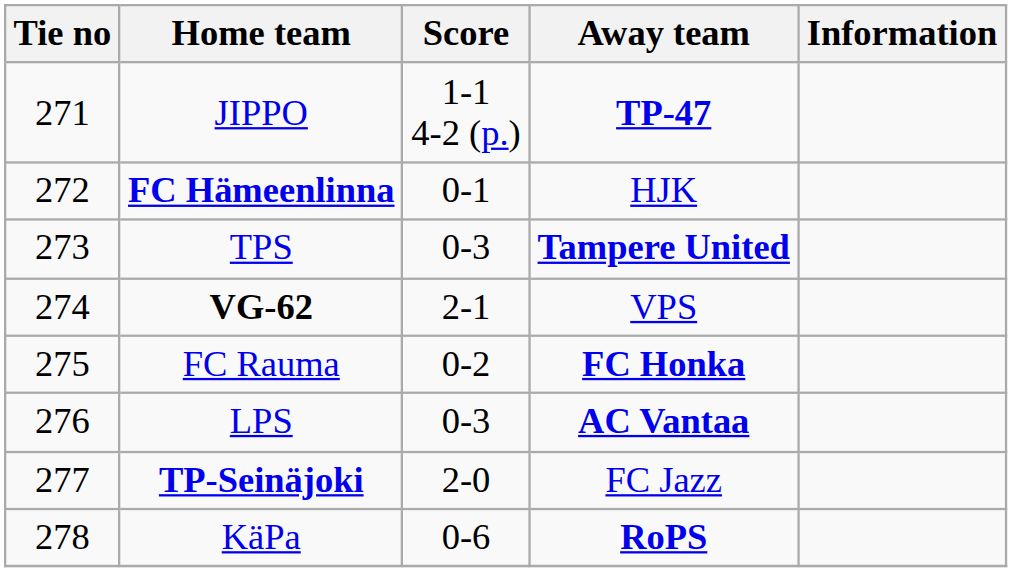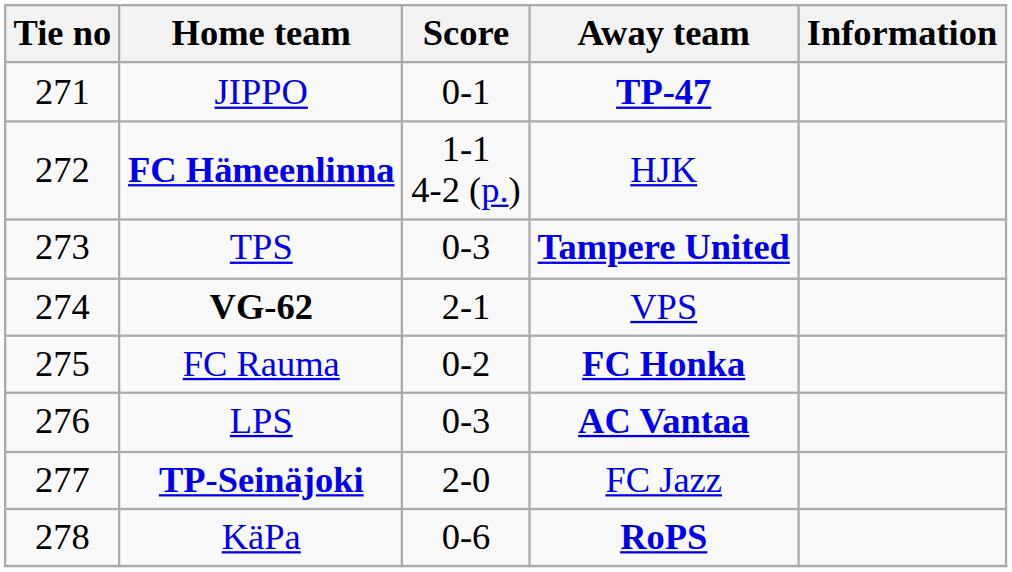JIPPO | Score: 1-1 4-2 (p.) -> 0-1
FC Hämeenlinna | Score: 0-1 -> 1-1 4-2 (p.)
